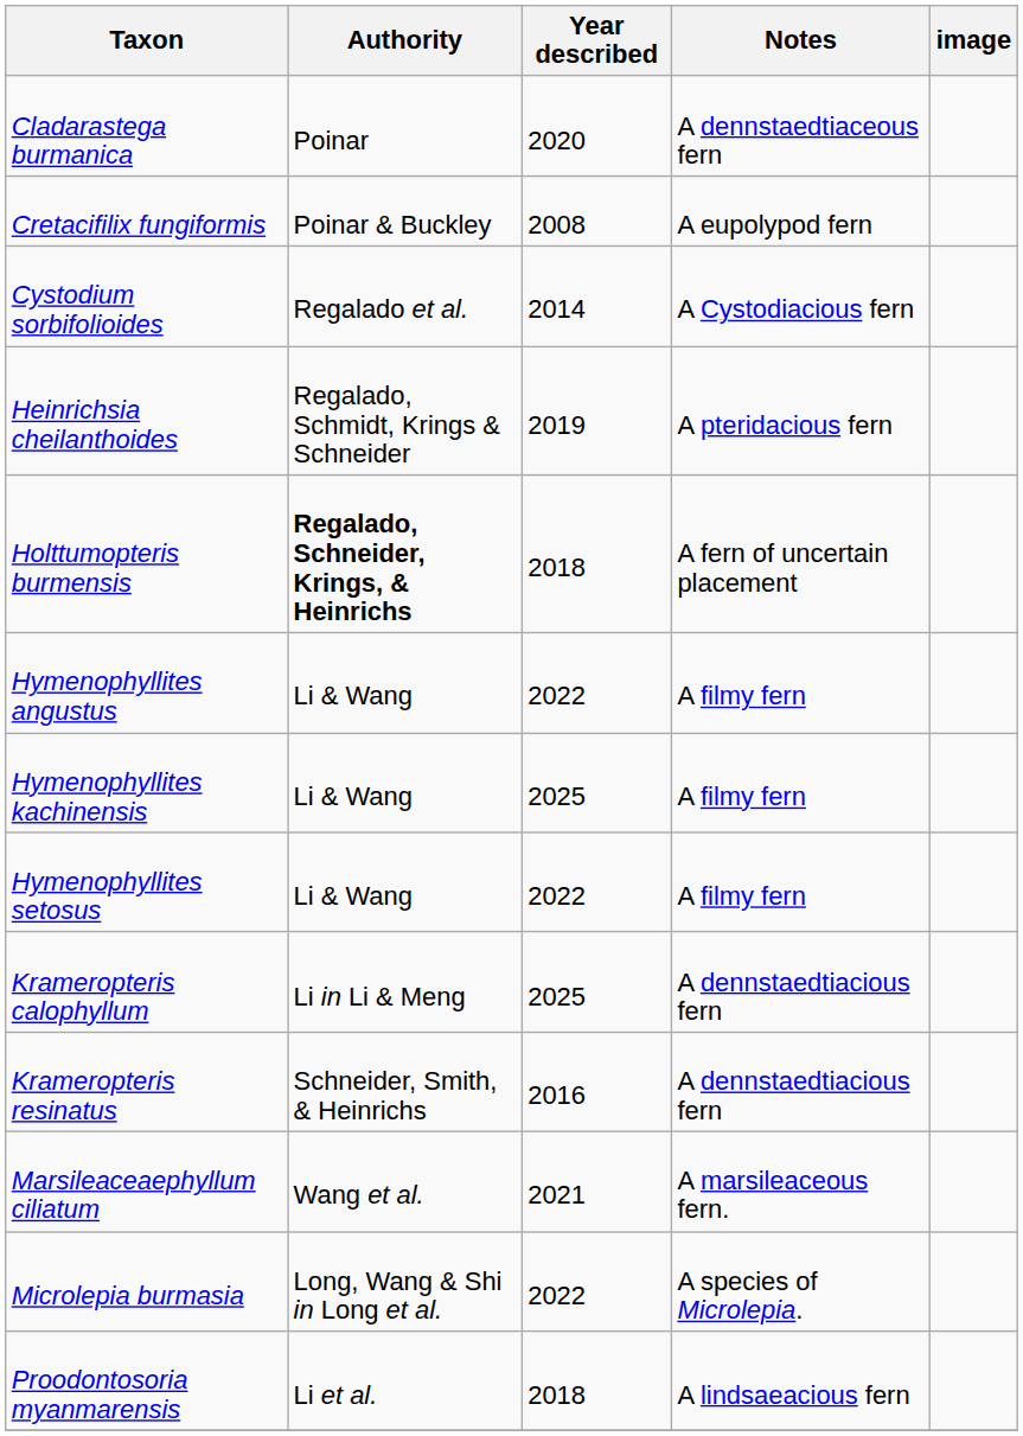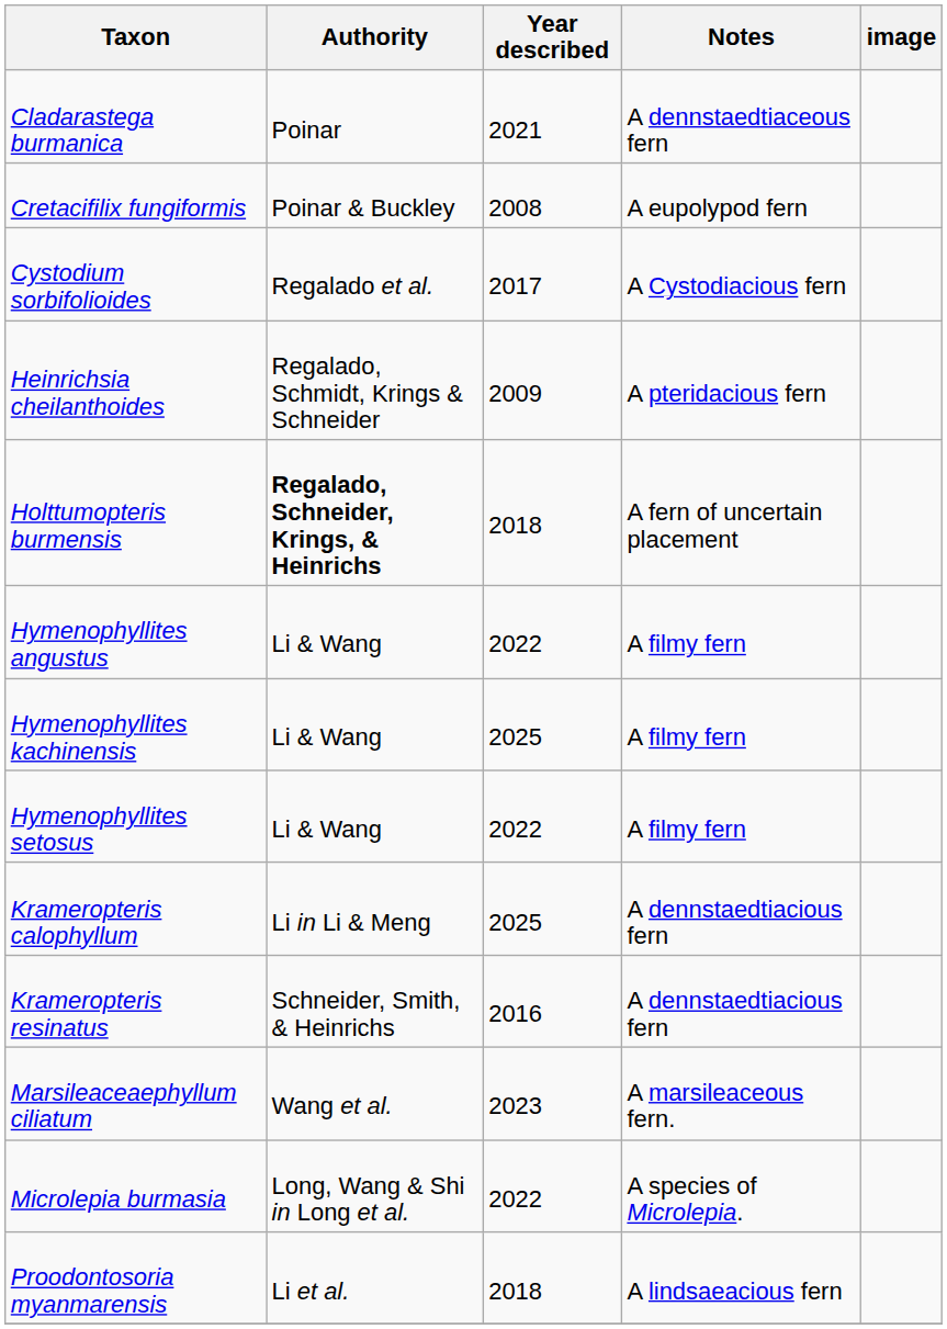Cladarastega burmanica | Year described: 2020 -> 2021
Cystodium sorbifolioides | Year described: 2014 -> 2017
Heinrichsia cheilanthoides | Year described: 2019 -> 2009
Marsileaceaephyllum ciliatum | Year described: 2021 -> 2023
